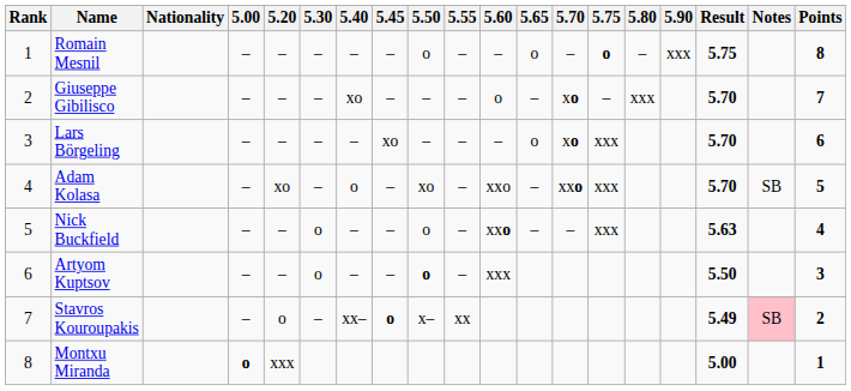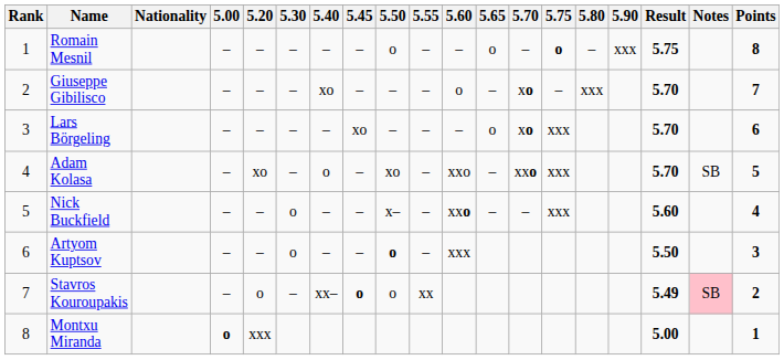Nick Buckfield | 5.50: o -> x–
Nick Buckfield | Result: 5.63 -> 5.60
Stavros Kouroupakis | 5.50: x– -> o
